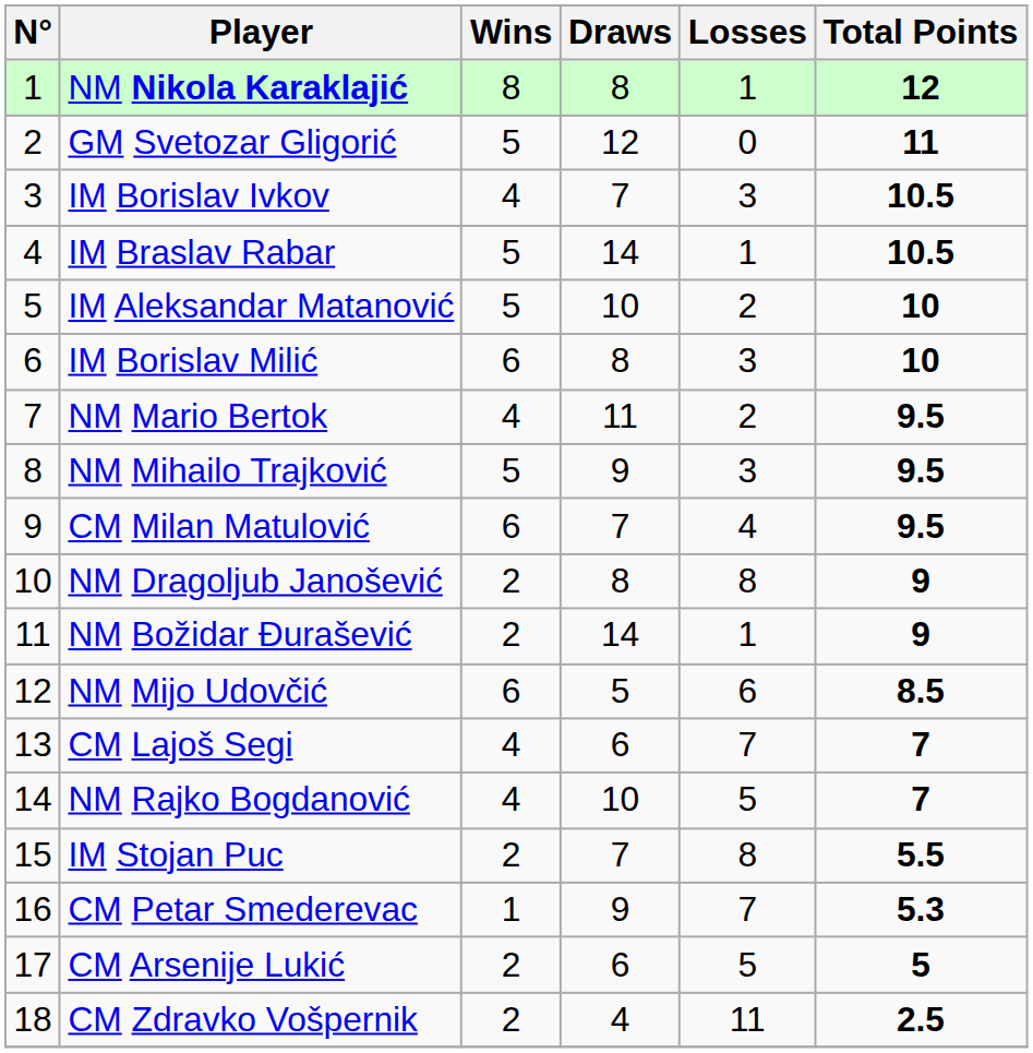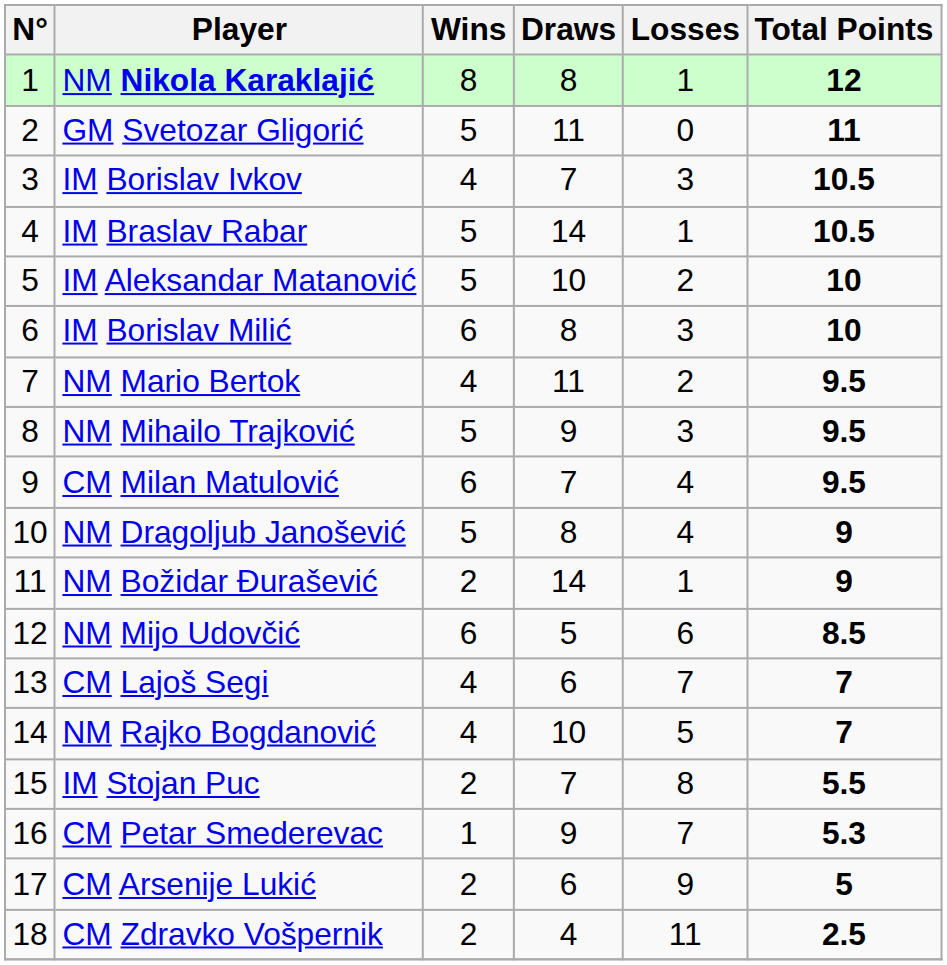GM Svetozar Gligorić | Draws: 12 -> 11
NM Dragoljub Janošević | Wins: 2 -> 5
NM Dragoljub Janošević | Losses: 8 -> 4
CM Arsenije Lukić | Losses: 5 -> 9
